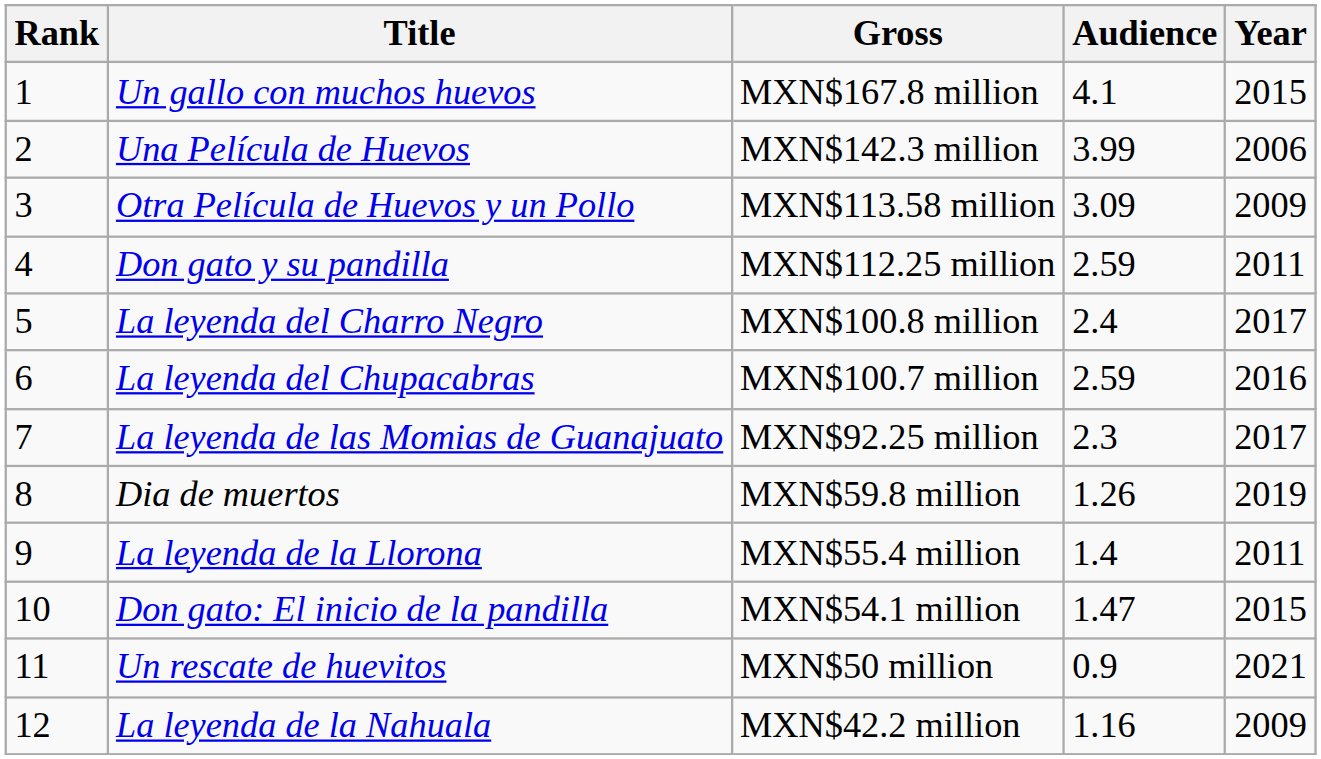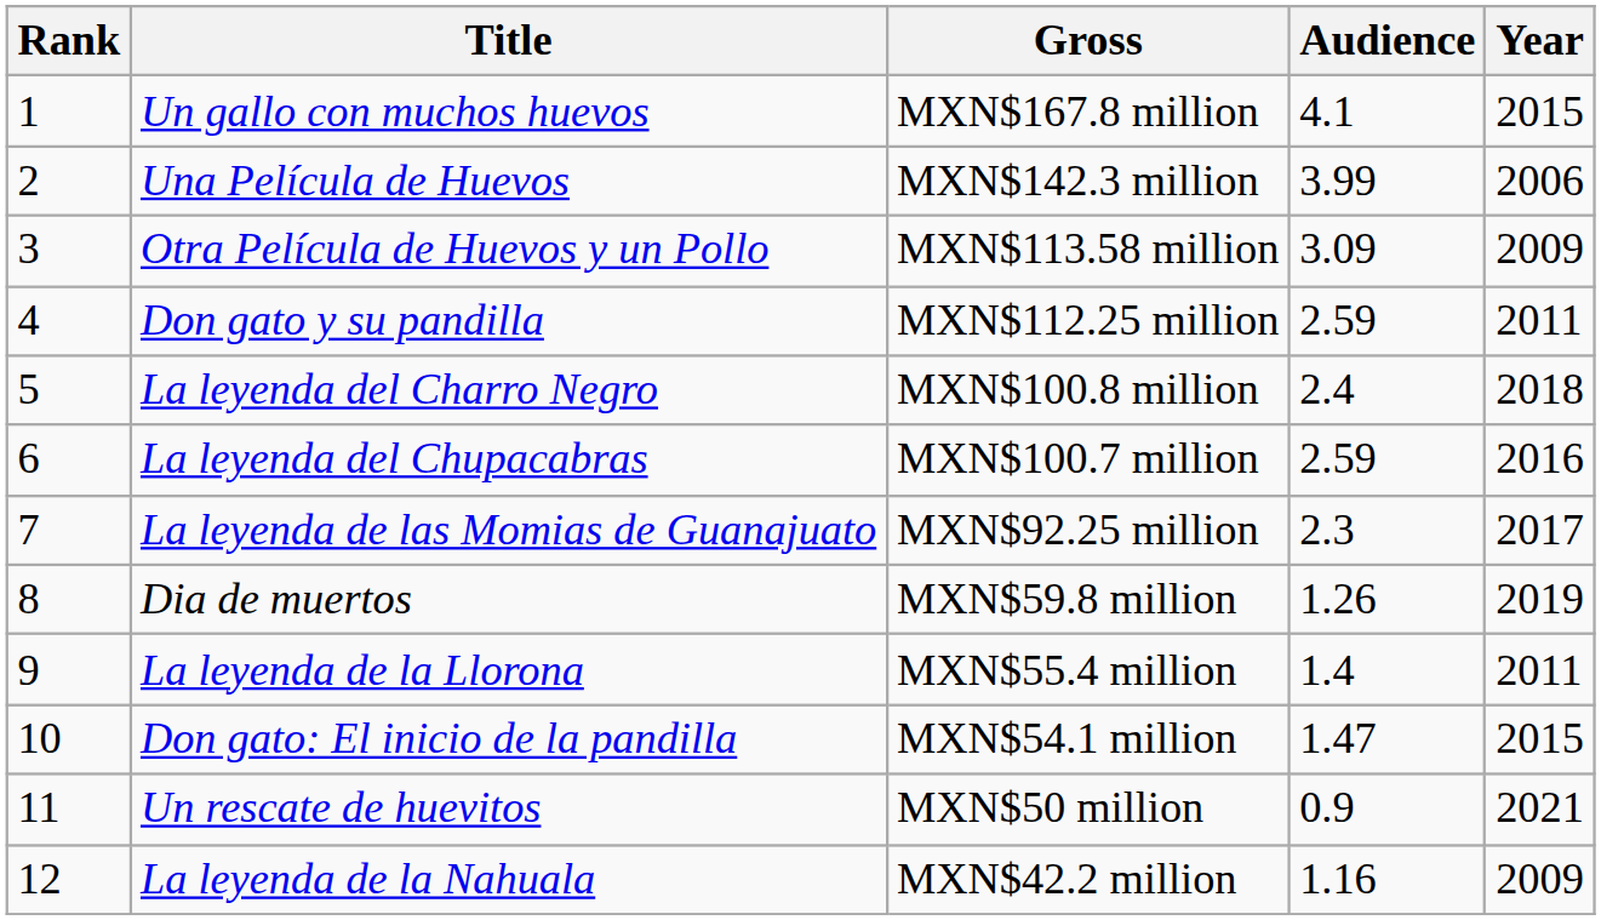La leyenda del Charro Negro | Year: 2017 -> 2018
